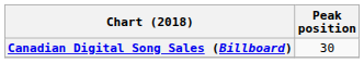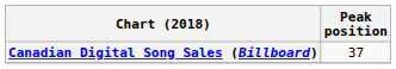Canadian Digital Song Sales (Billboard) | Peak position: 30 -> 37
